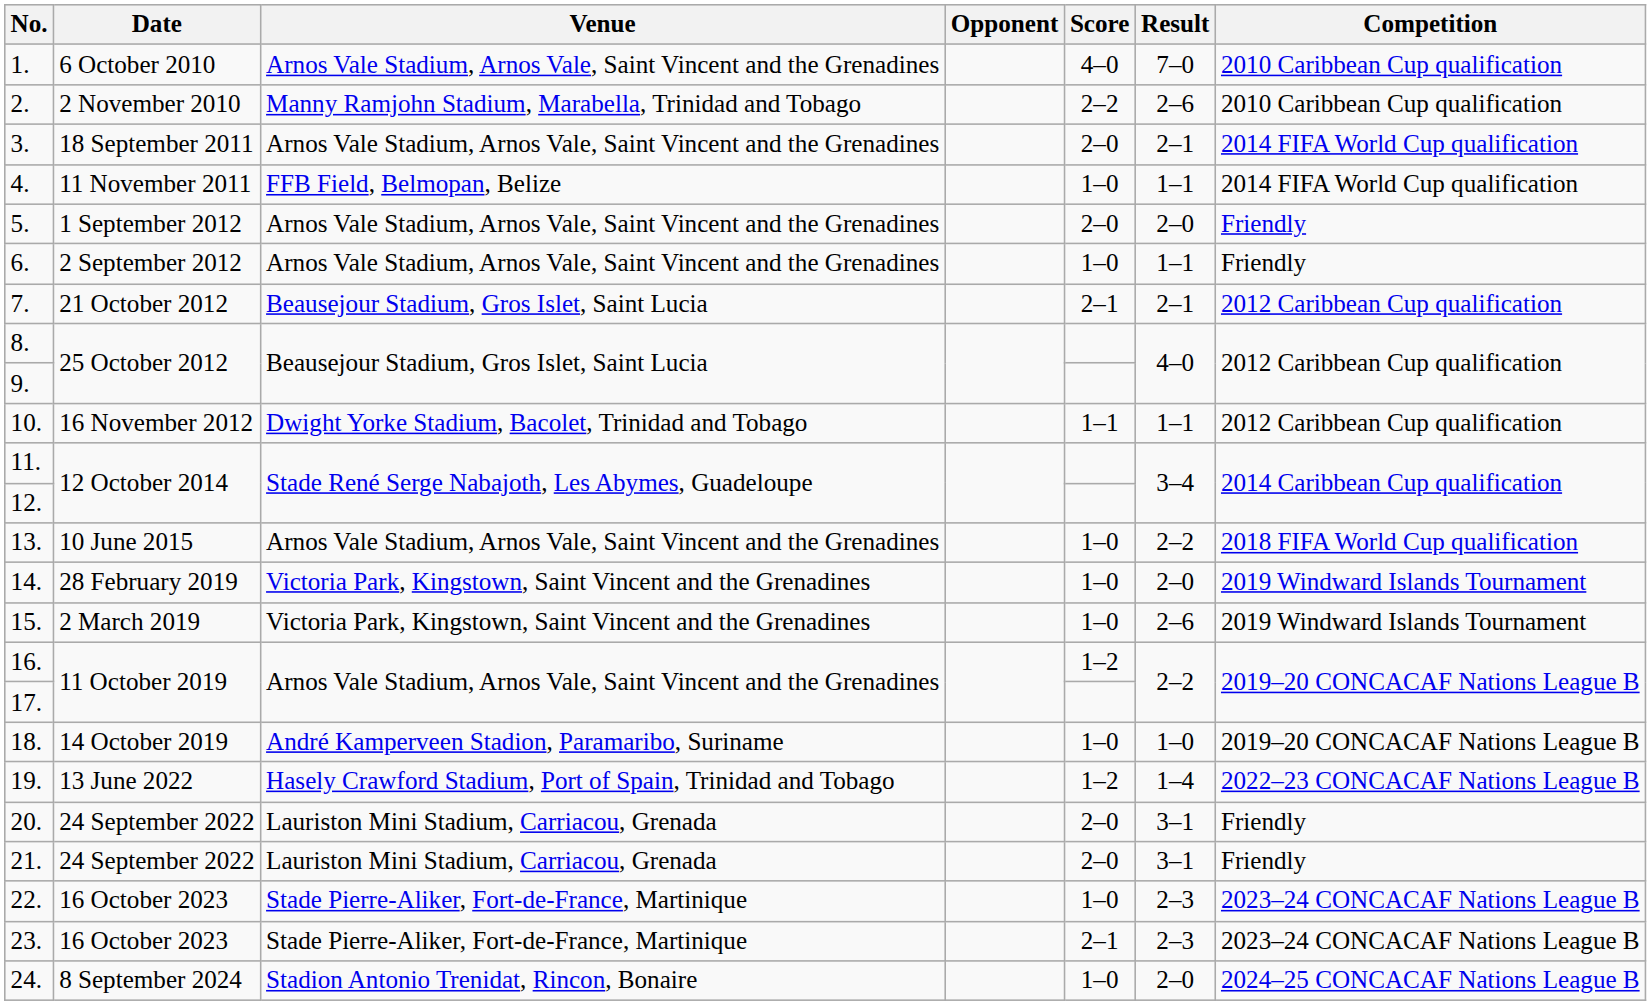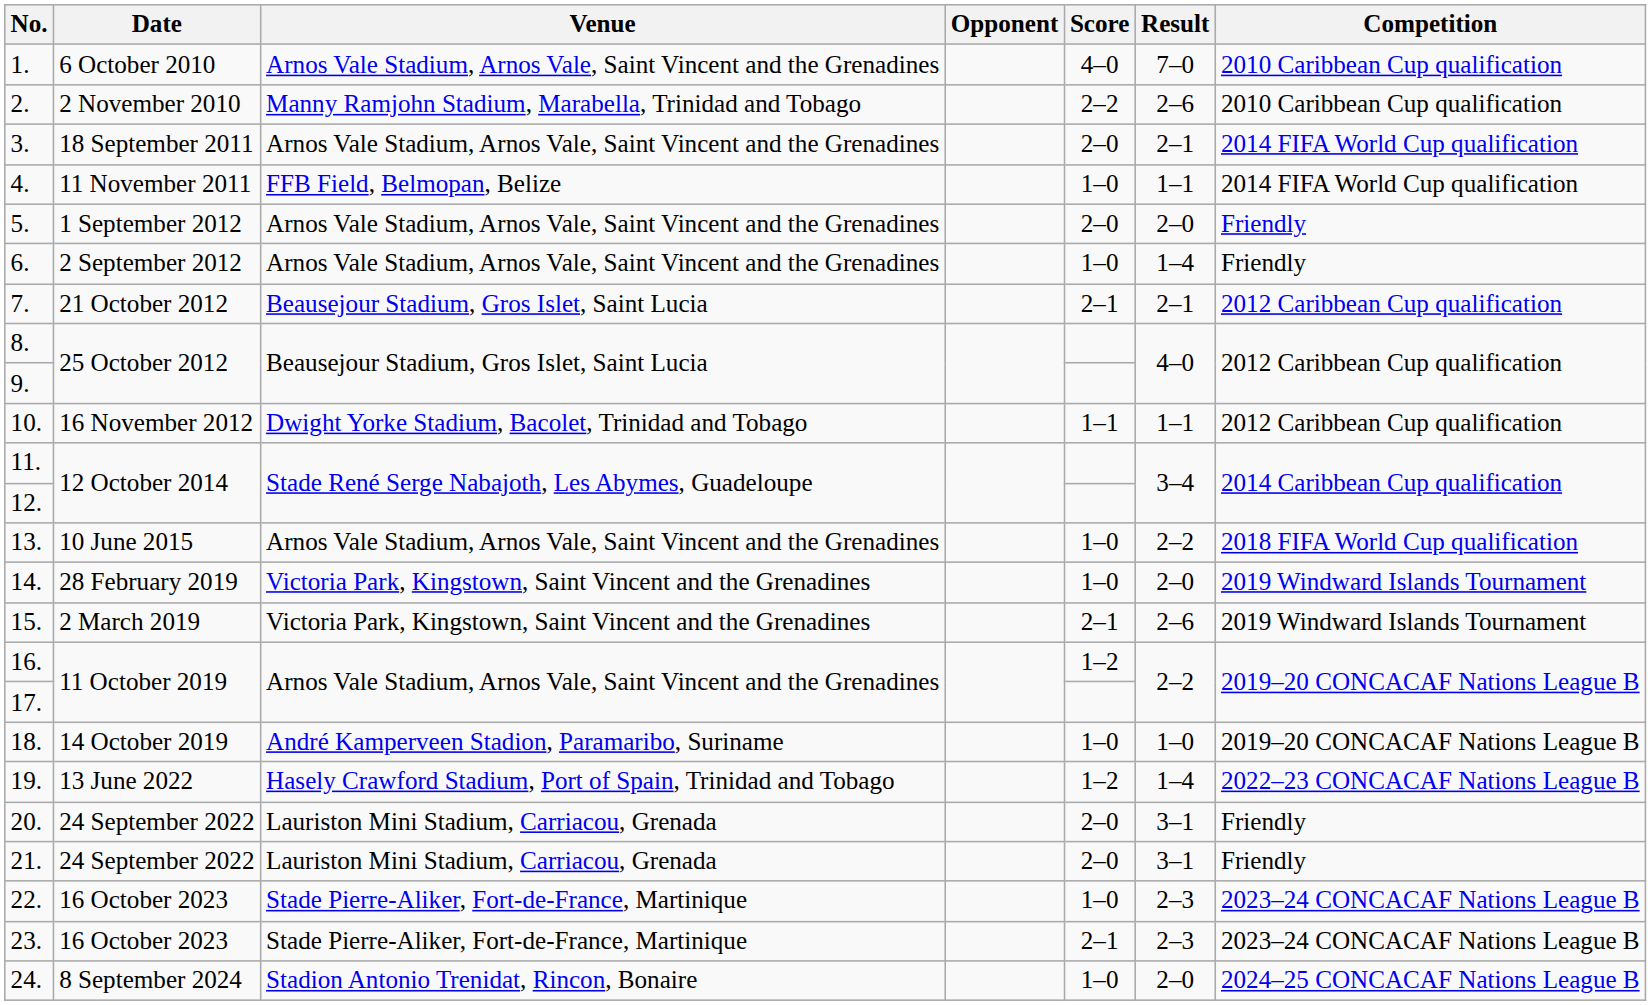6. | Result: 1–1 -> 1–4
15. | Score: 1–0 -> 2–1
